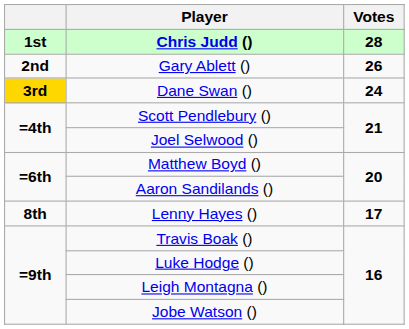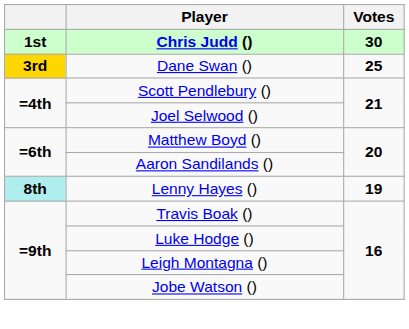Chris Judd () | Votes: 28 -> 30
- row: 2nd | Gary Ablett () | 26
Dane Swan () | Votes: 24 -> 25
Lenny Hayes () | column 1: no background -> paleturquoise background
Lenny Hayes () | Votes: 17 -> 19
